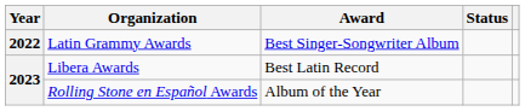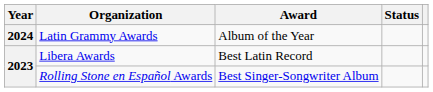Latin Grammy Awards | Year: 2022 -> 2024
Latin Grammy Awards | Award: Best Singer-Songwriter Album -> Album of the Year
Rolling Stone en Español Awards | Award: Album of the Year -> Best Singer-Songwriter Album
